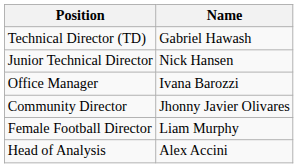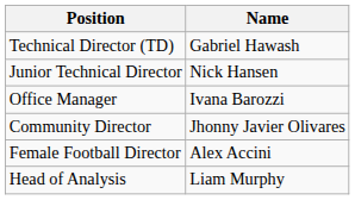Female Football Director | Name: Liam Murphy -> Alex Accini
Head of Analysis | Name: Alex Accini -> Liam Murphy
